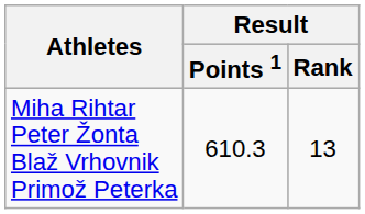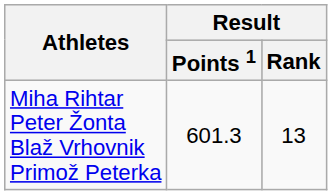Miha Rihtar Peter Žonta Blaž Vrhovnik Primož Peterka | Result / Points 1: 610.3 -> 601.3
